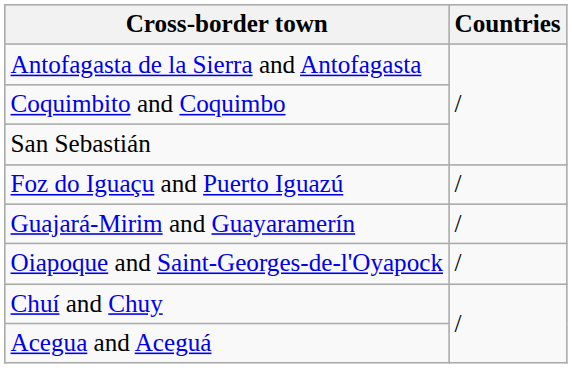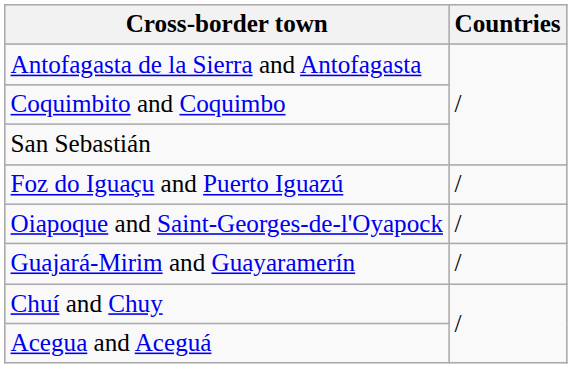rows swapped: Guajará-Mirim and Guayaramerín <-> Oiapoque and Saint-Georges-de-l'Oyapock
